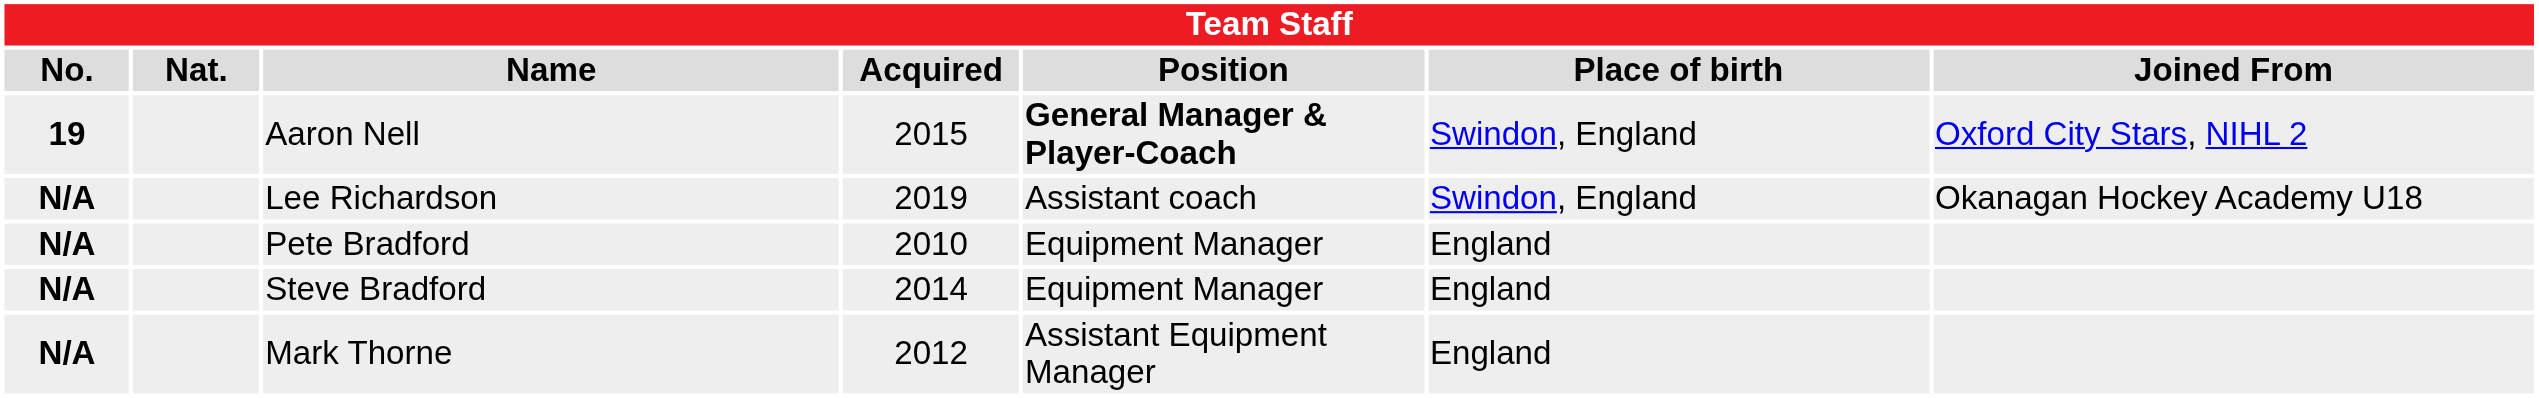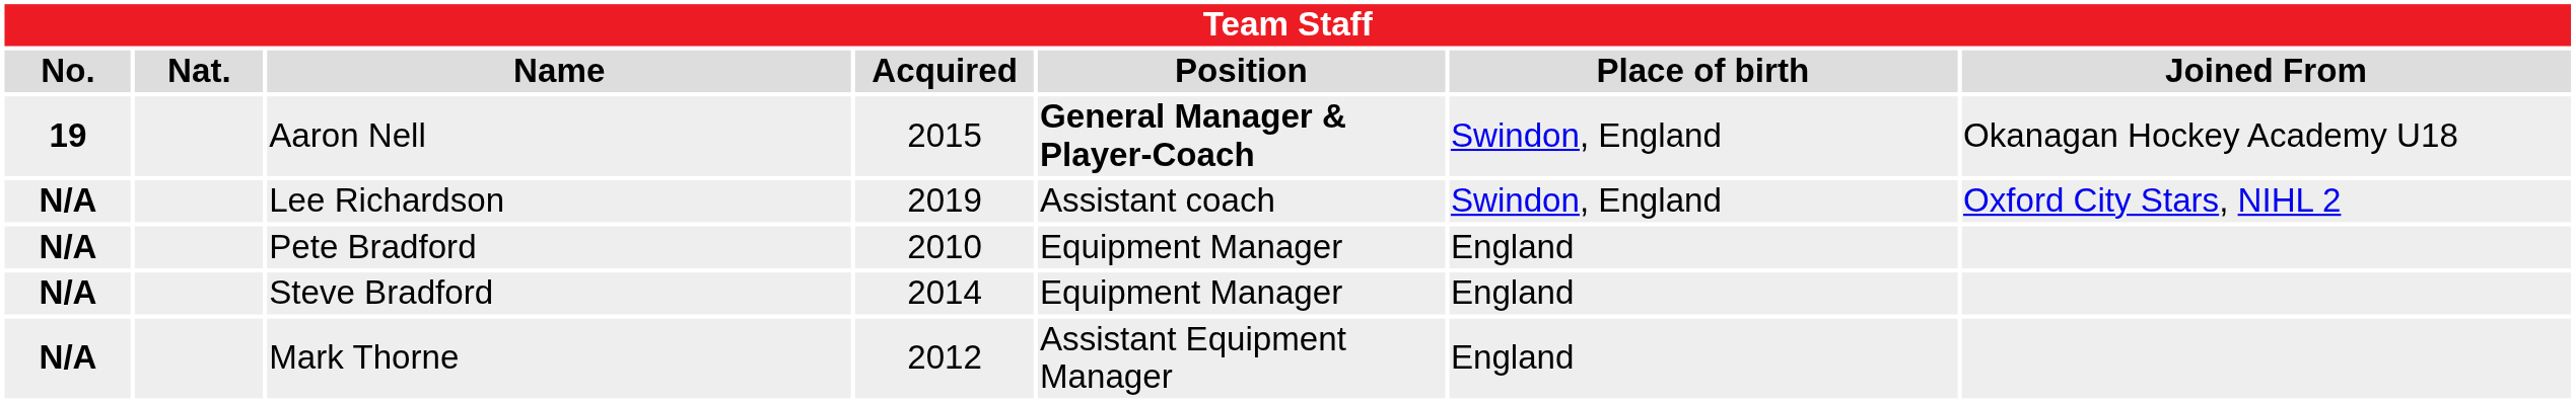Aaron Nell | Joined From: Oxford City Stars, NIHL 2 -> Okanagan Hockey Academy U18
Lee Richardson | Joined From: Okanagan Hockey Academy U18 -> Oxford City Stars, NIHL 2
